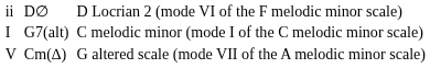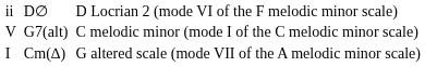G7(alt) | column 1: I -> V
Cm(∆) | column 1: V -> I
